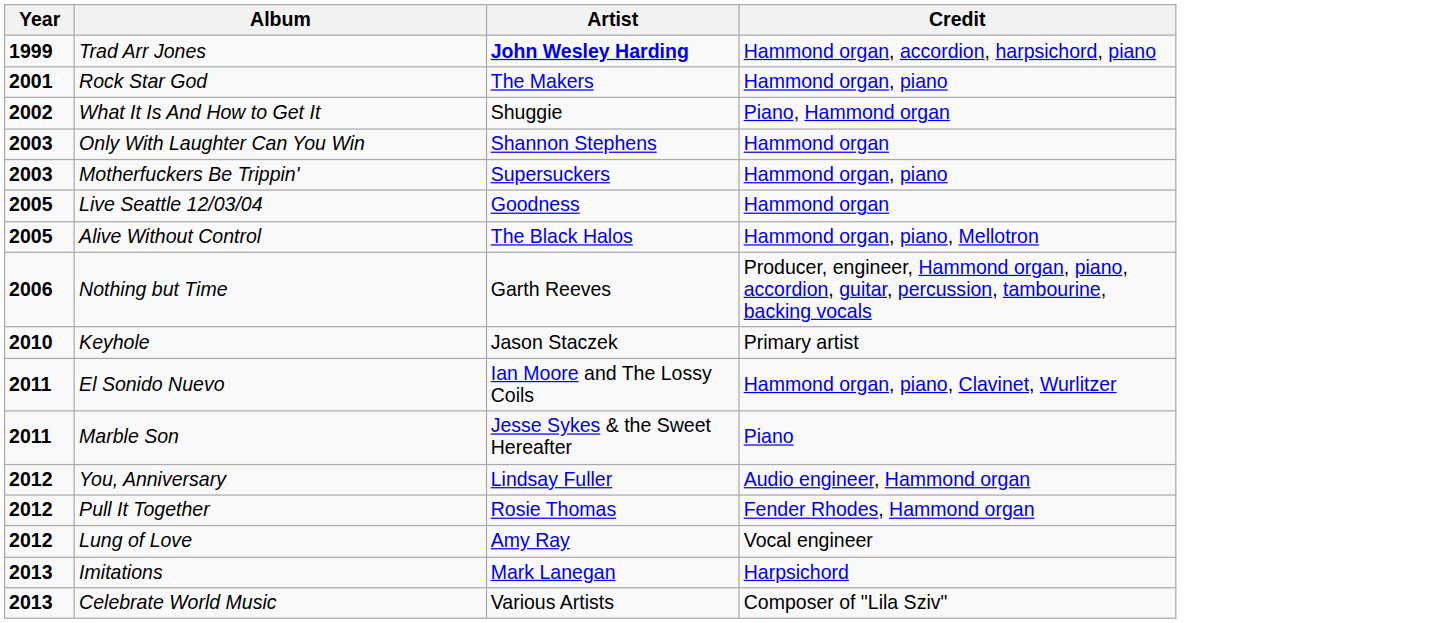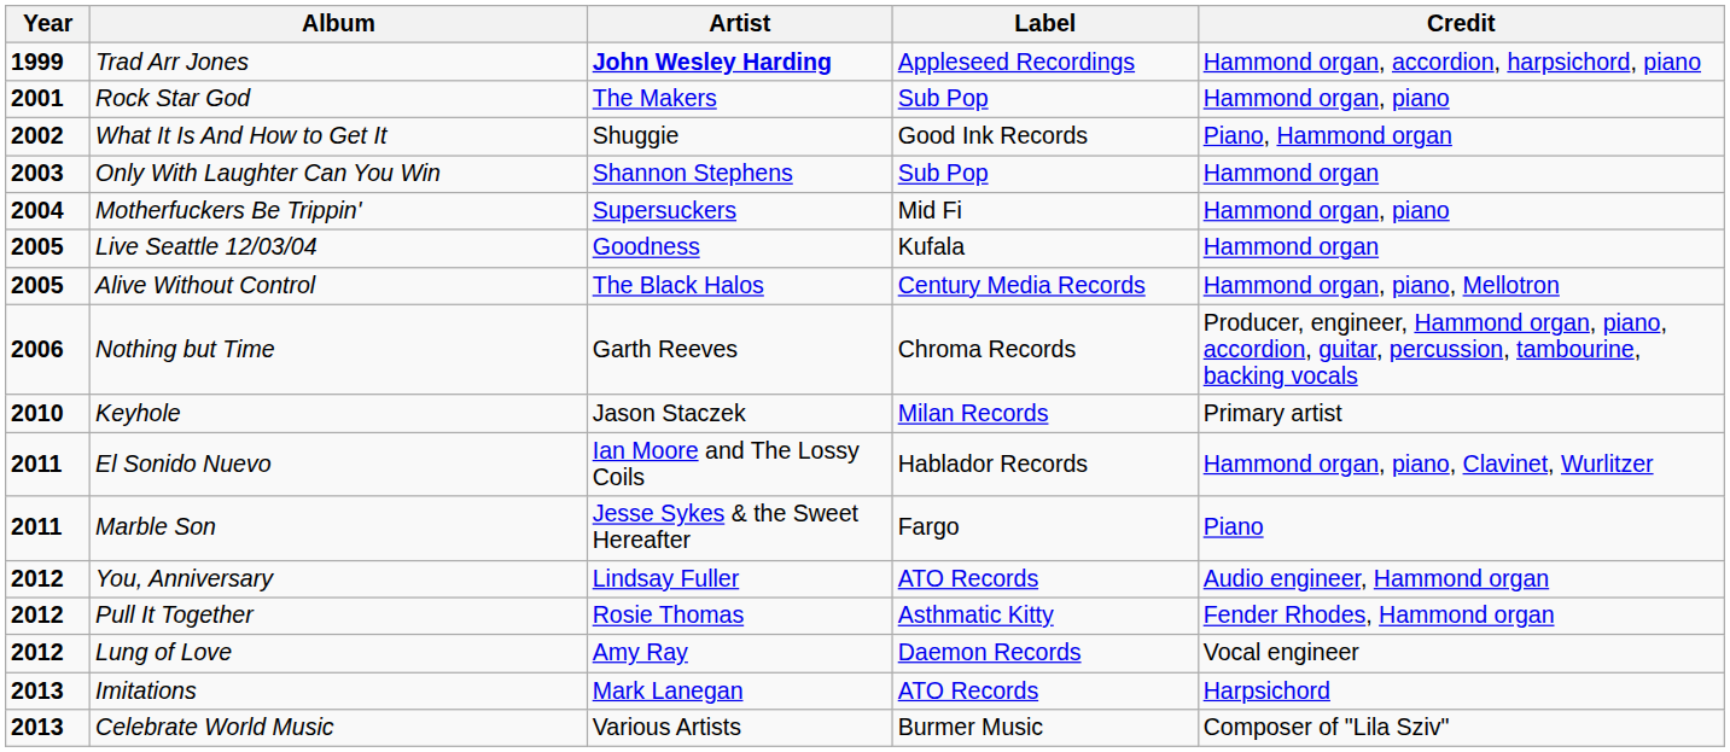+ column: Label | Appleseed Recordings | Sub Pop | Good Ink Records | Sub Pop | Mid Fi | Kufala | Century Media Records | Chroma Records | Milan Records | Hablador Records | Fargo | ATO Records | Asthmatic Kitty | Daemon Records | ATO Records | Burmer Music
Motherfuckers Be Trippin' | Year: 2003 -> 2004
